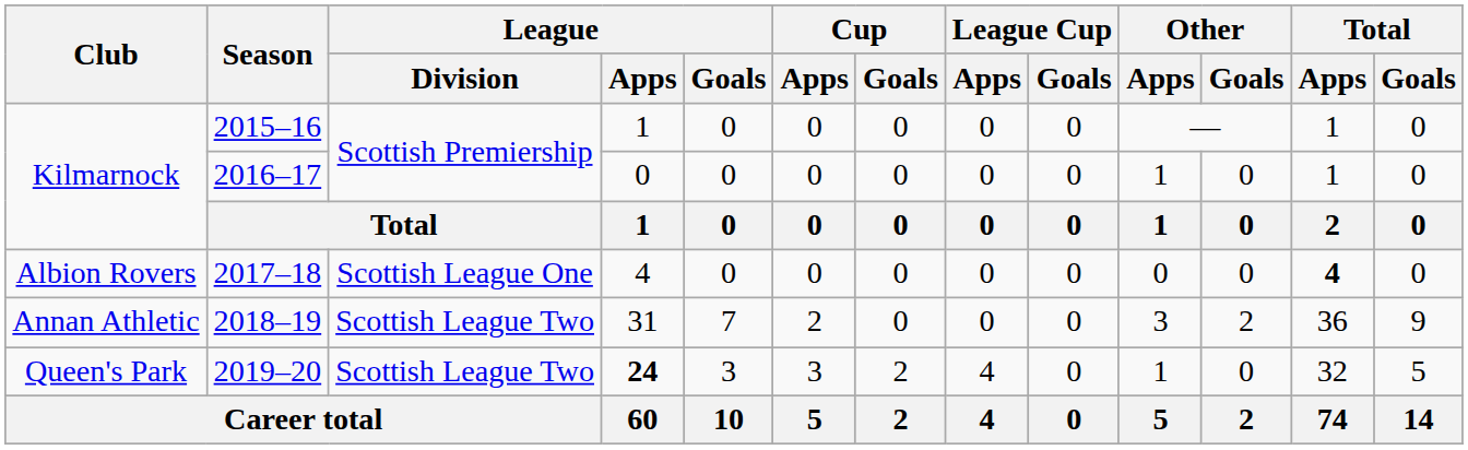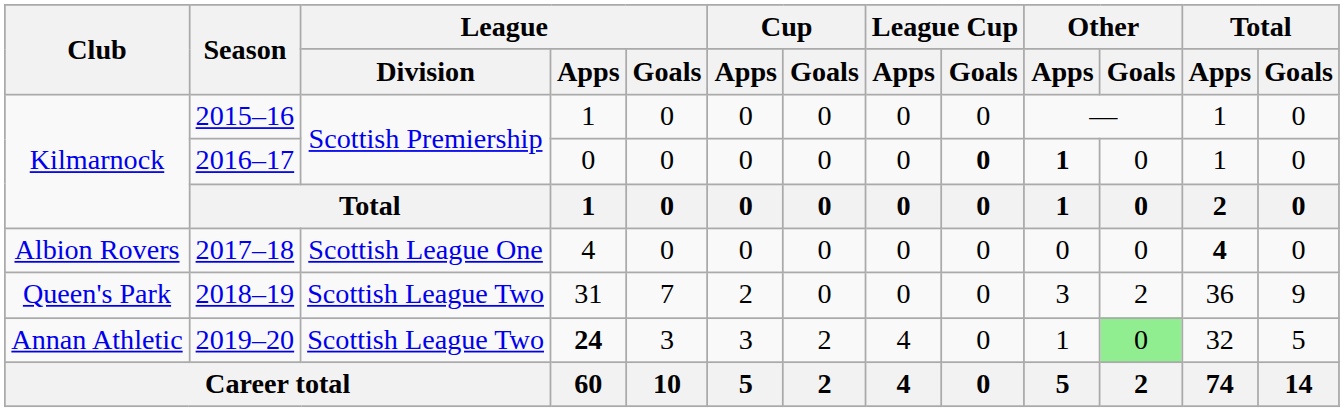2016–17 | League Cup / Goals: normal -> bold
2016–17 | Other / Apps: normal -> bold
2018–19 | Club: Annan Athletic -> Queen's Park
2019–20 | Club: Queen's Park -> Annan Athletic
2019–20 | Other / Goals: no background -> lightgreen background
